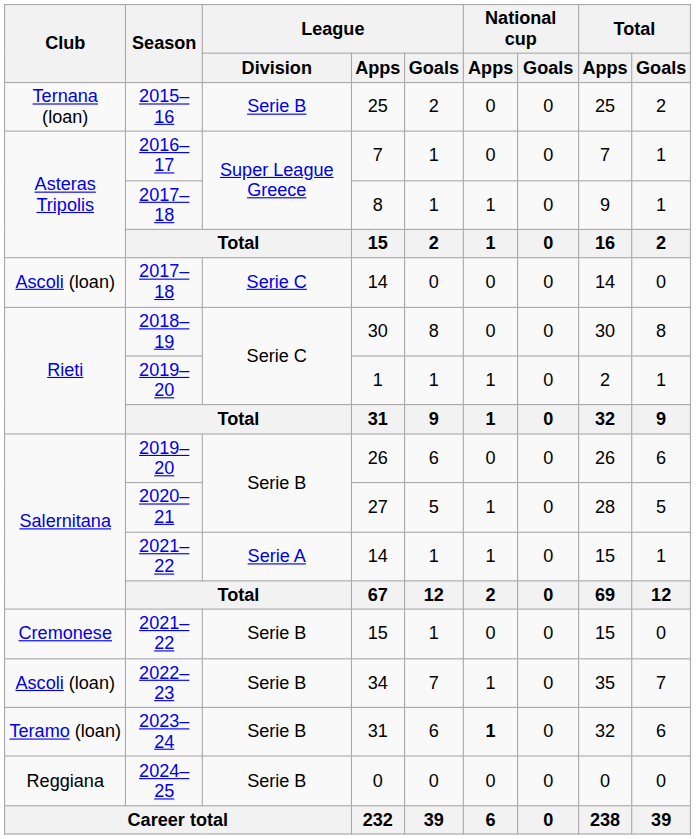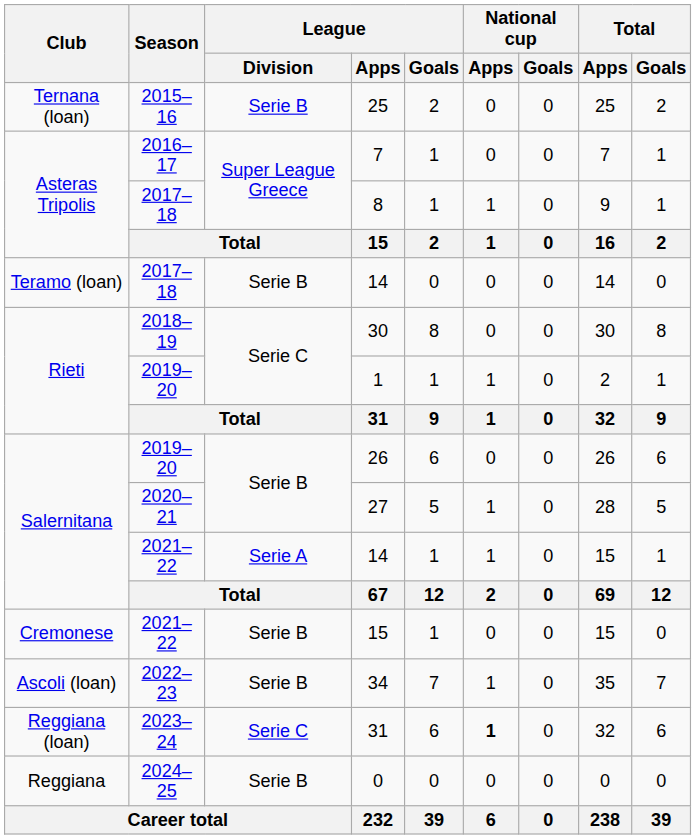2017–18 / 14 | Club: Ascoli (loan) -> Teramo (loan)
2017–18 / 14 | League / Division: Serie C -> Serie B
2023–24 / 31 | Club: Teramo (loan) -> Reggiana (loan)
2023–24 / 31 | League / Division: Serie B -> Serie C
